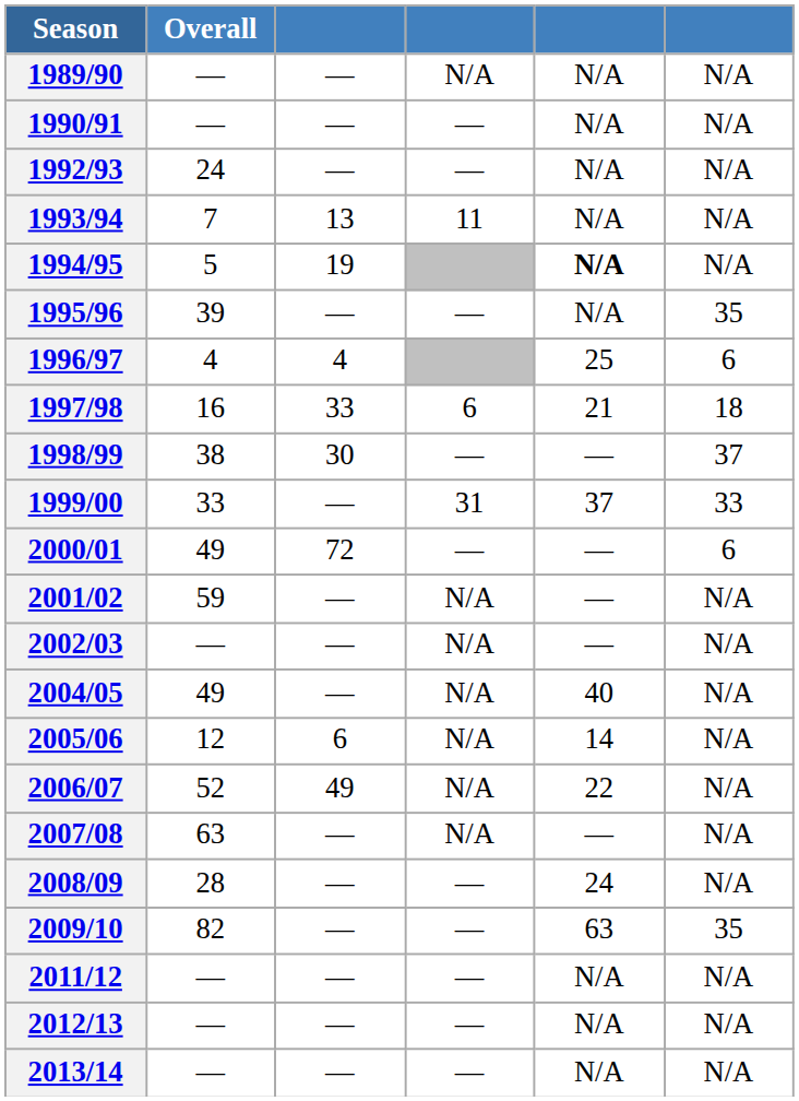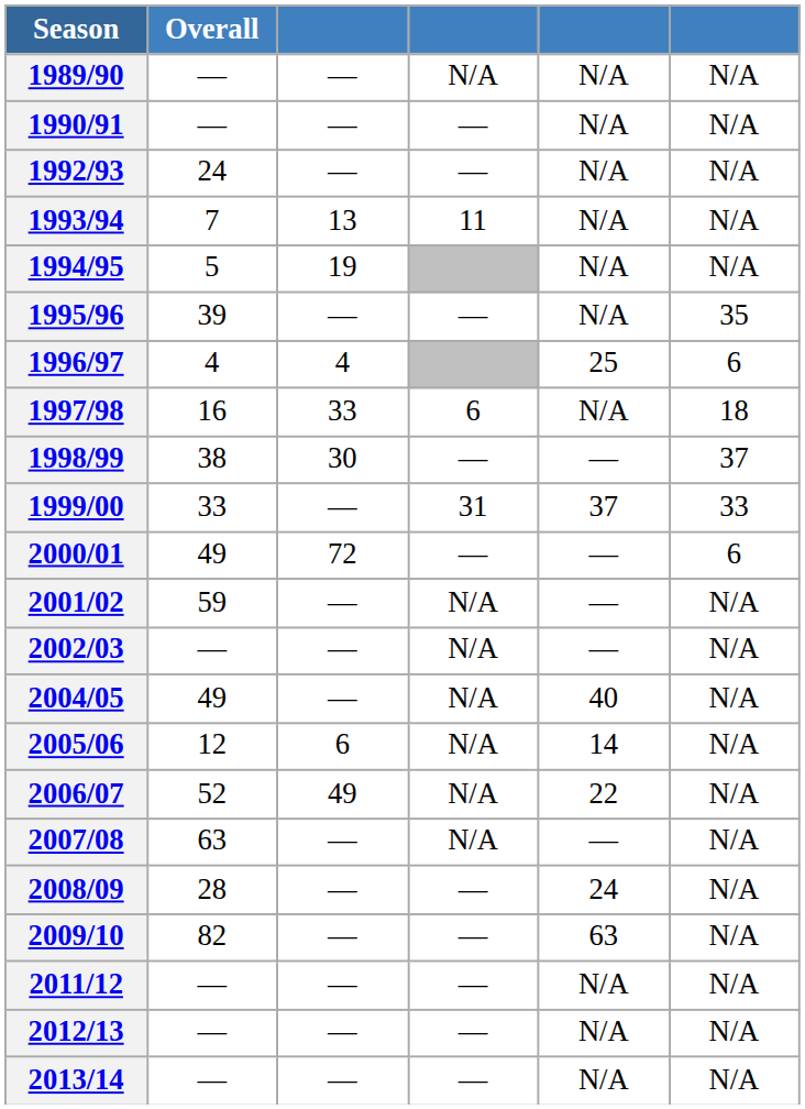1994/95 | column 5: bold -> normal
1997/98 | column 5: 21 -> N/A
2009/10 | column 6: 35 -> N/A
